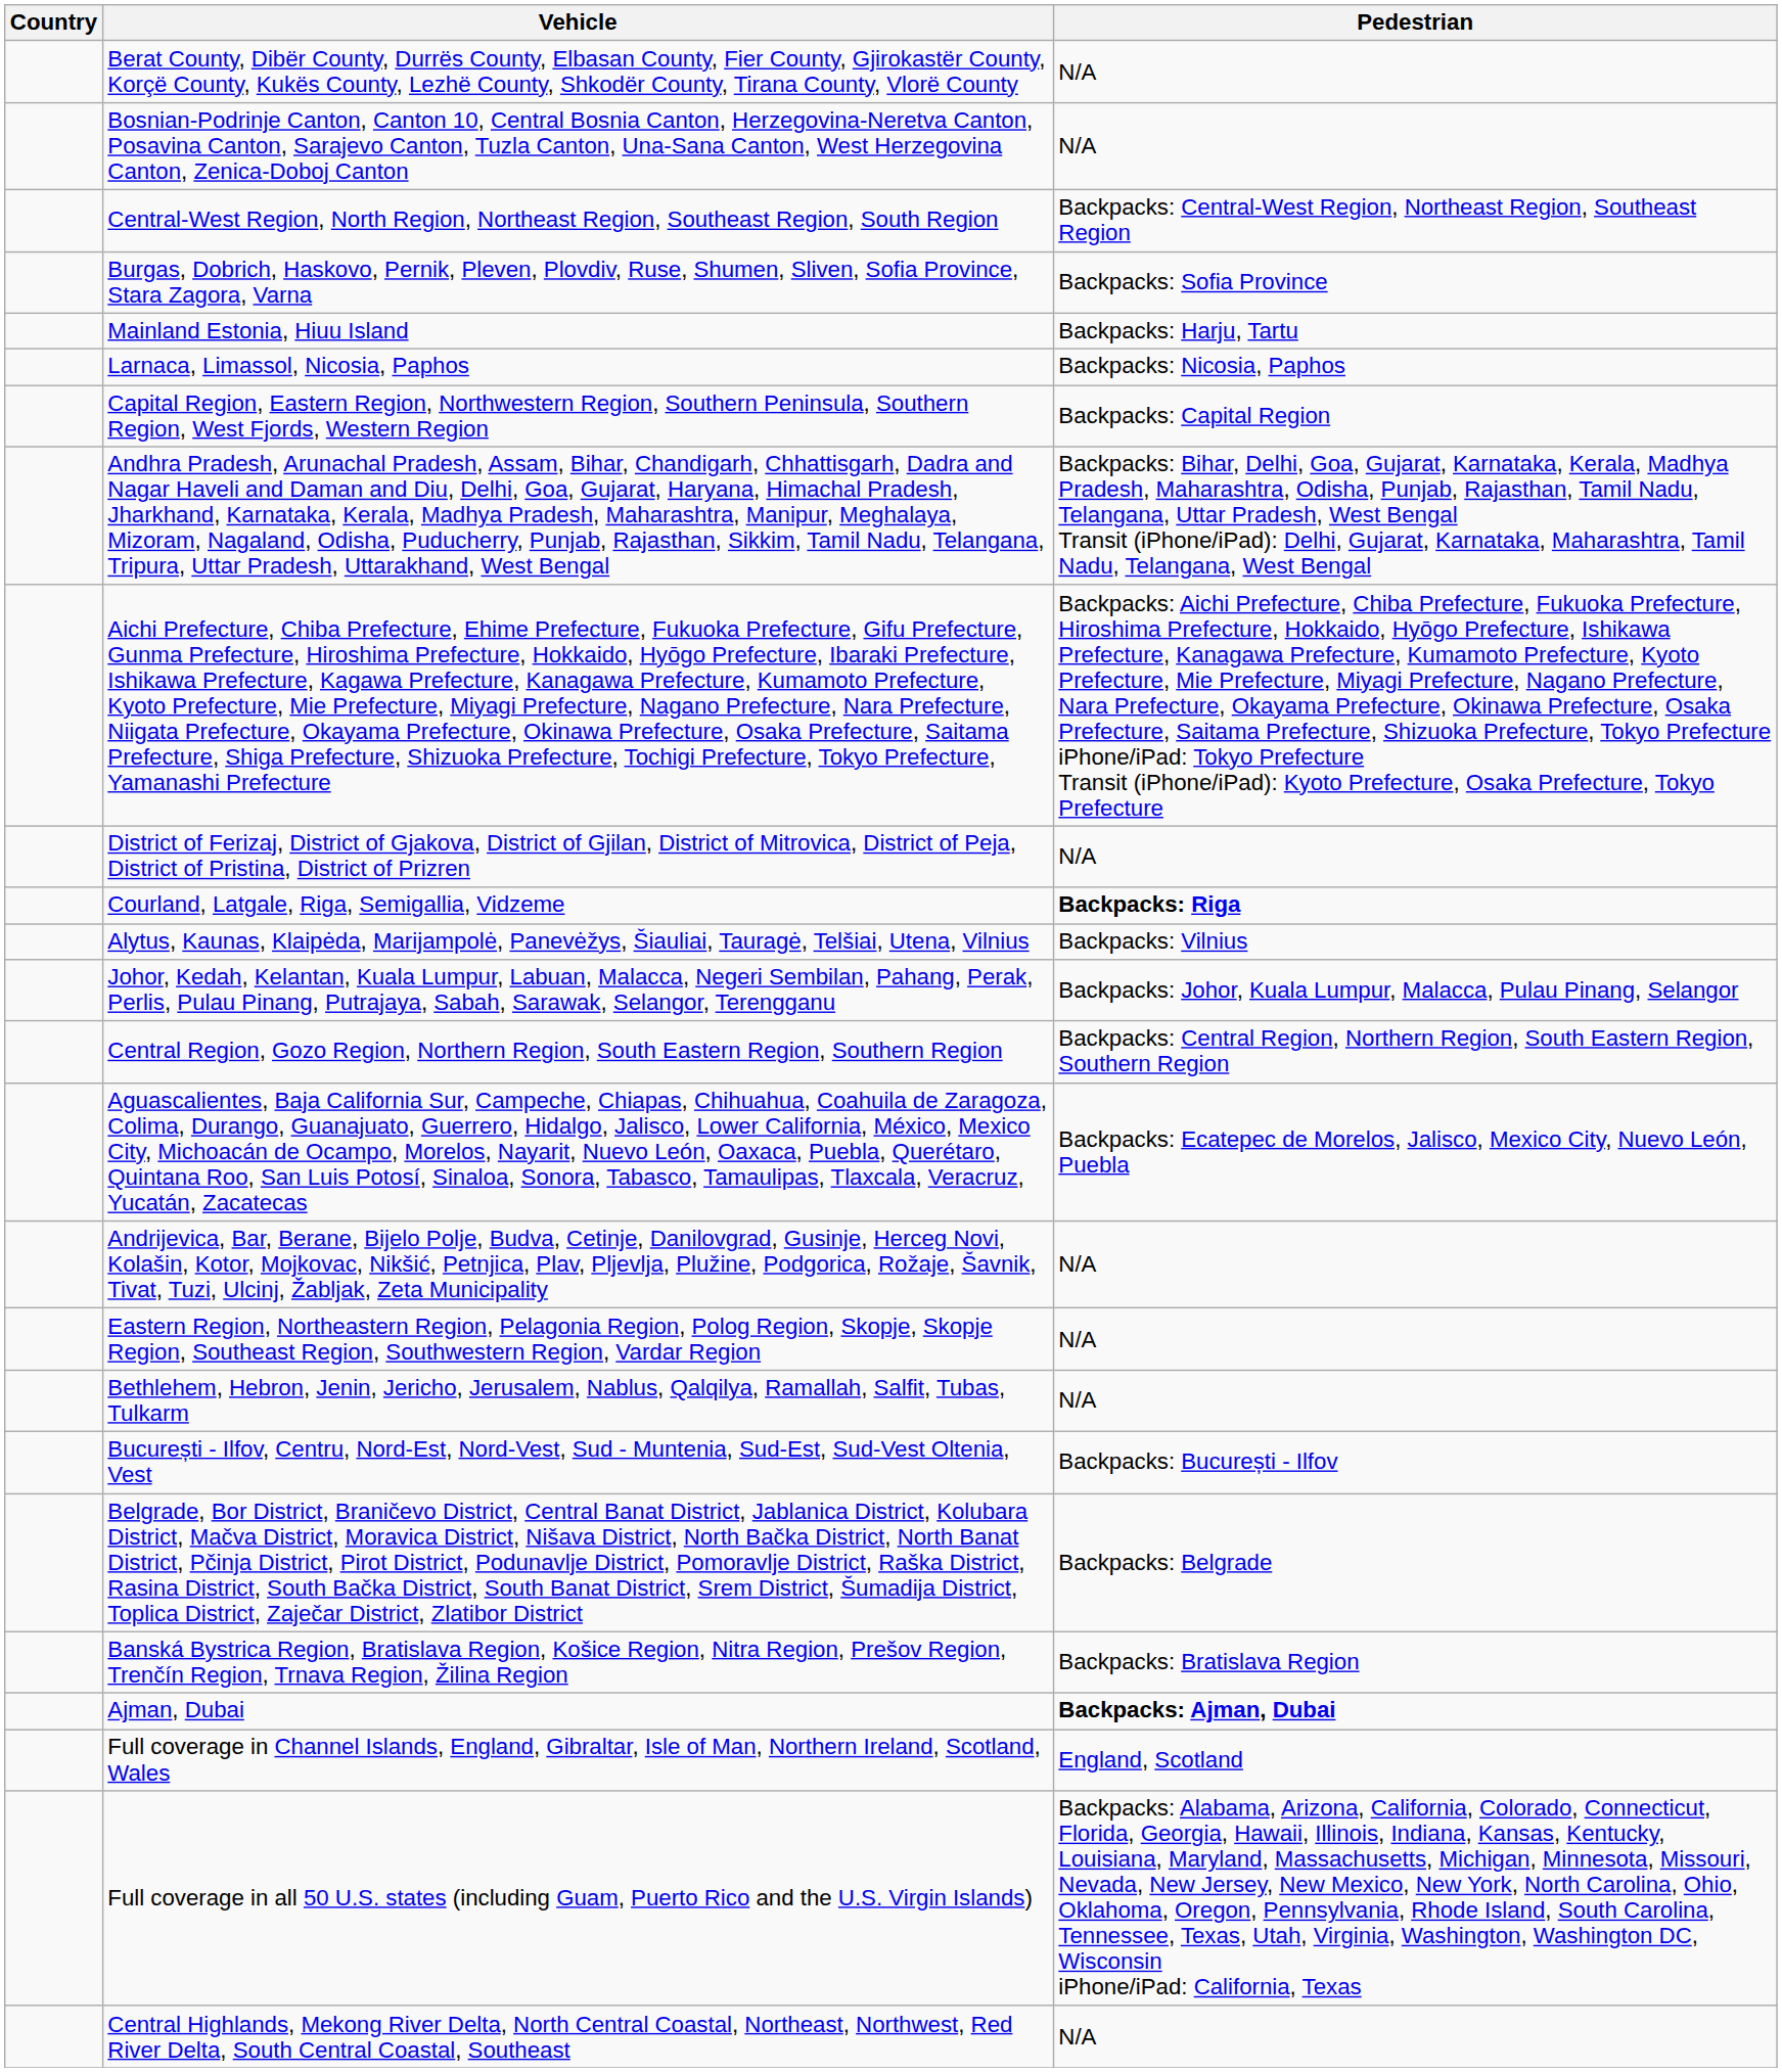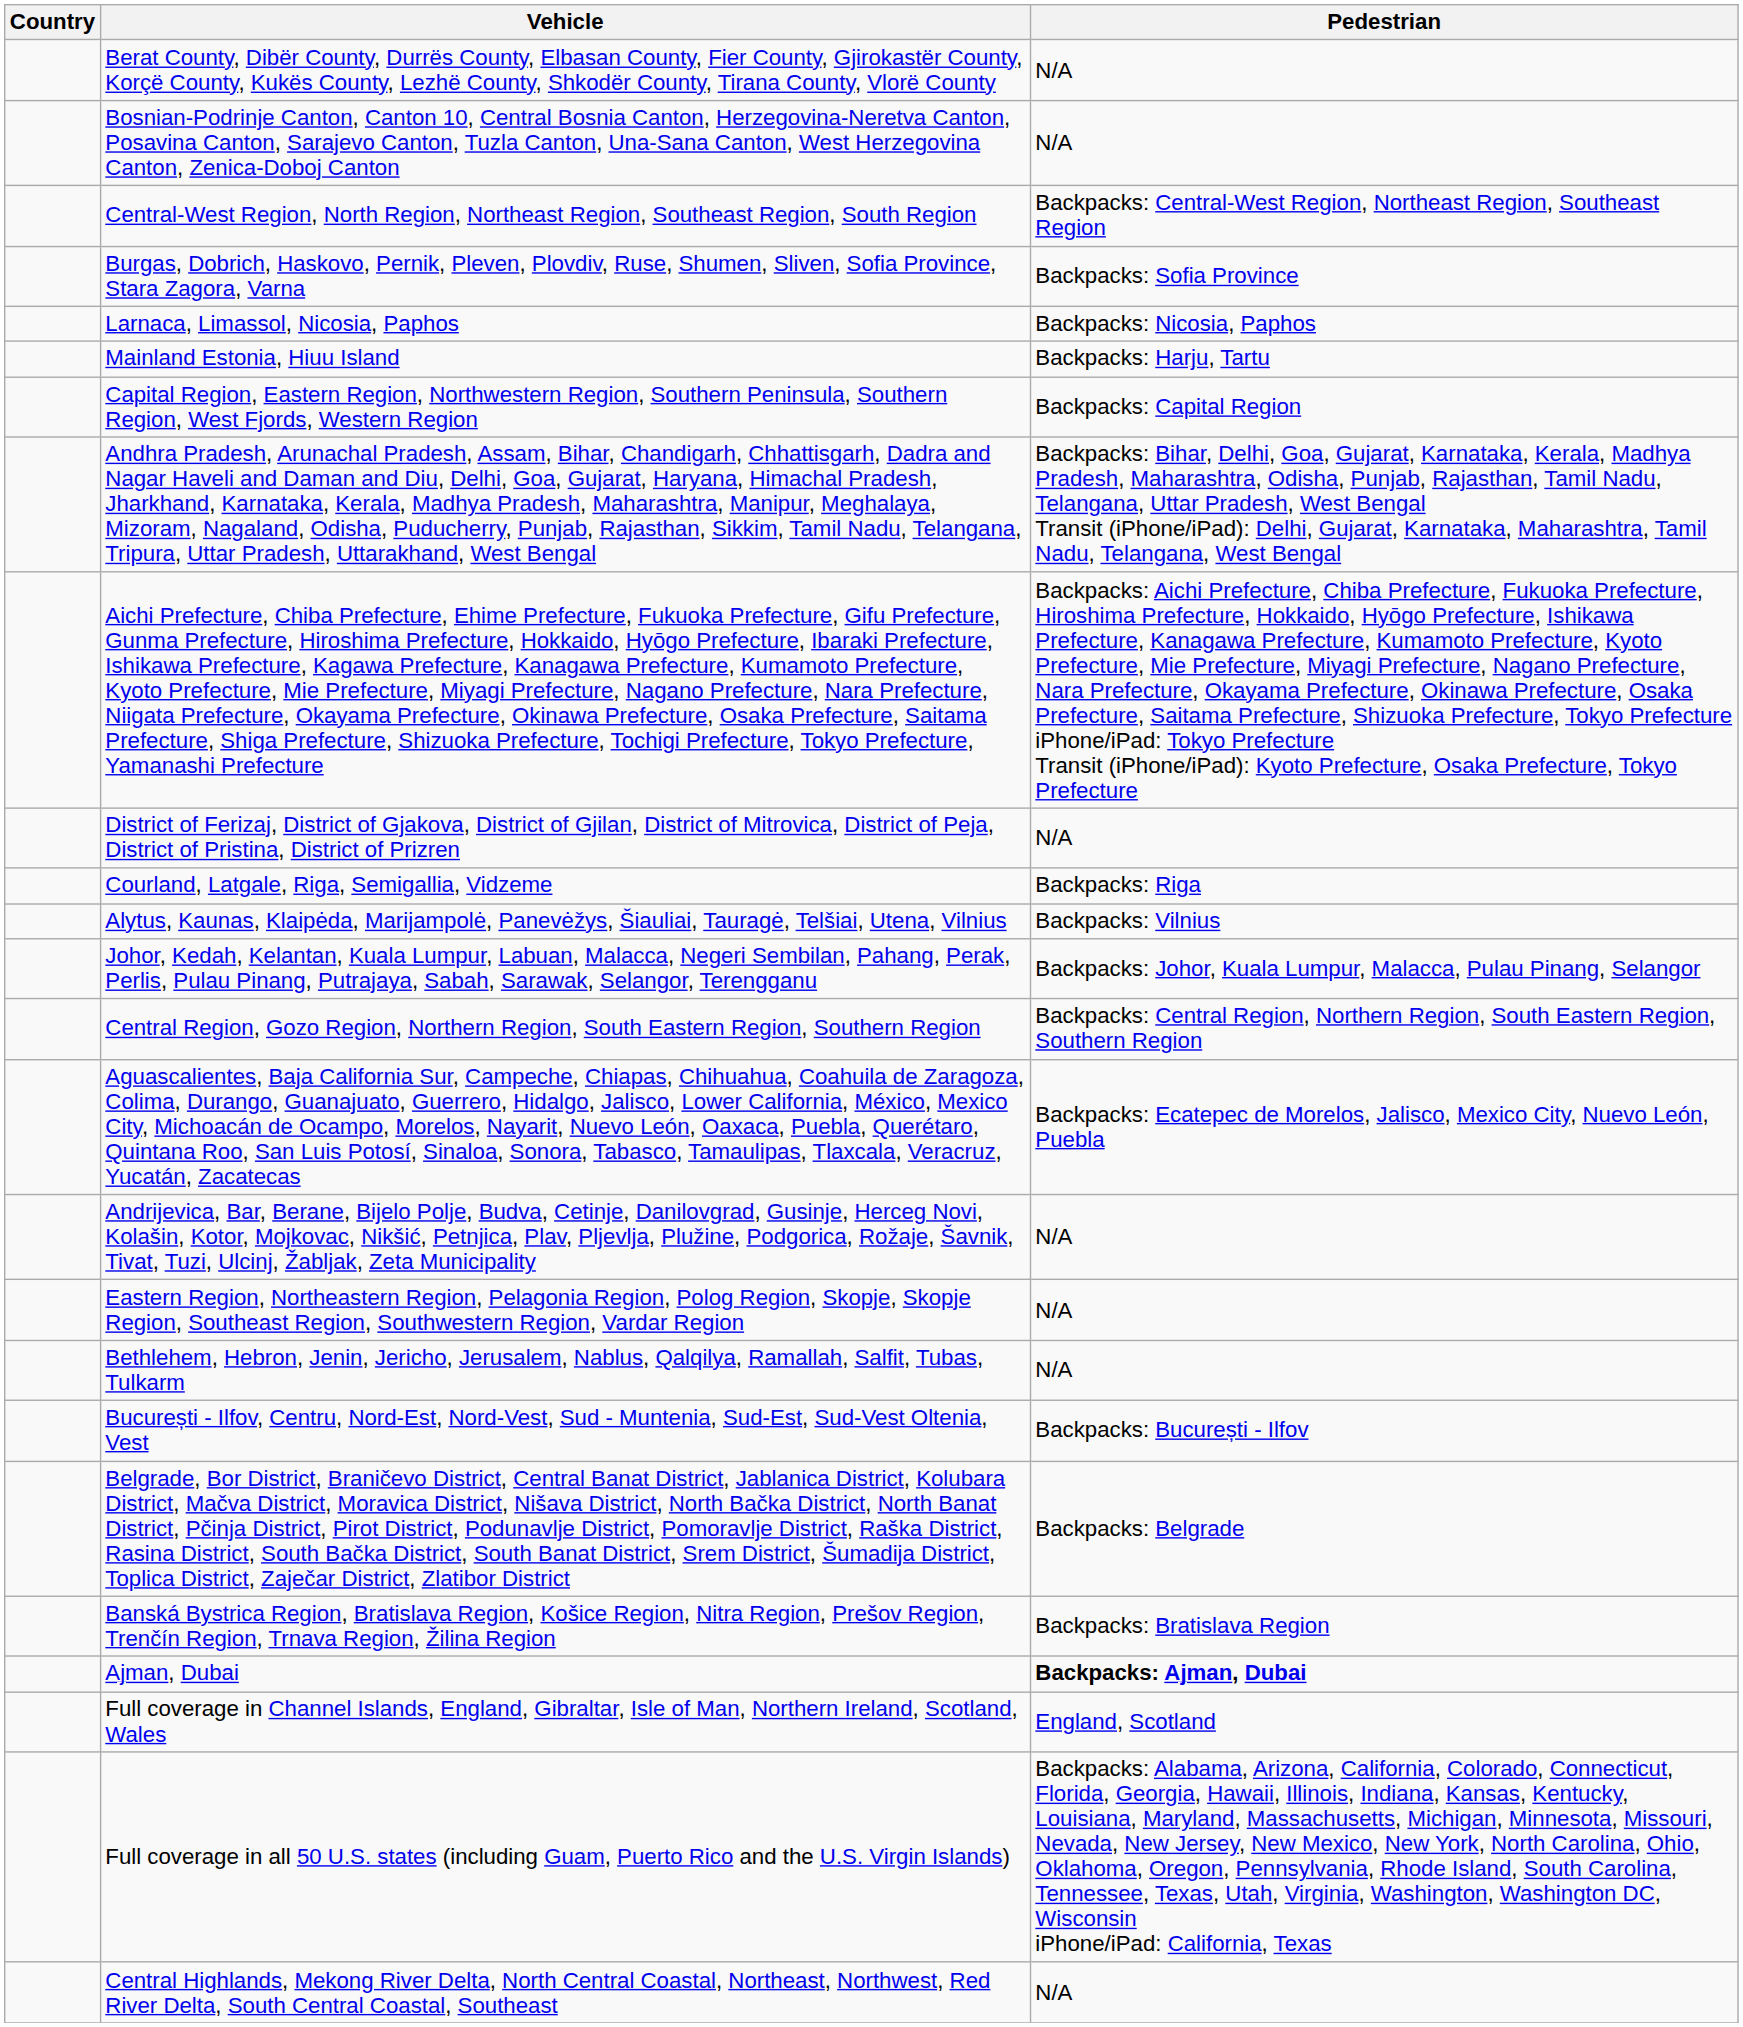rows swapped: Larnaca, Limassol, Nicosia, Paphos <-> Mainland Estonia, Hiuu Island
Courland, Latgale, Riga, Semigallia, Vidzeme | Pedestrian: bold -> normal
